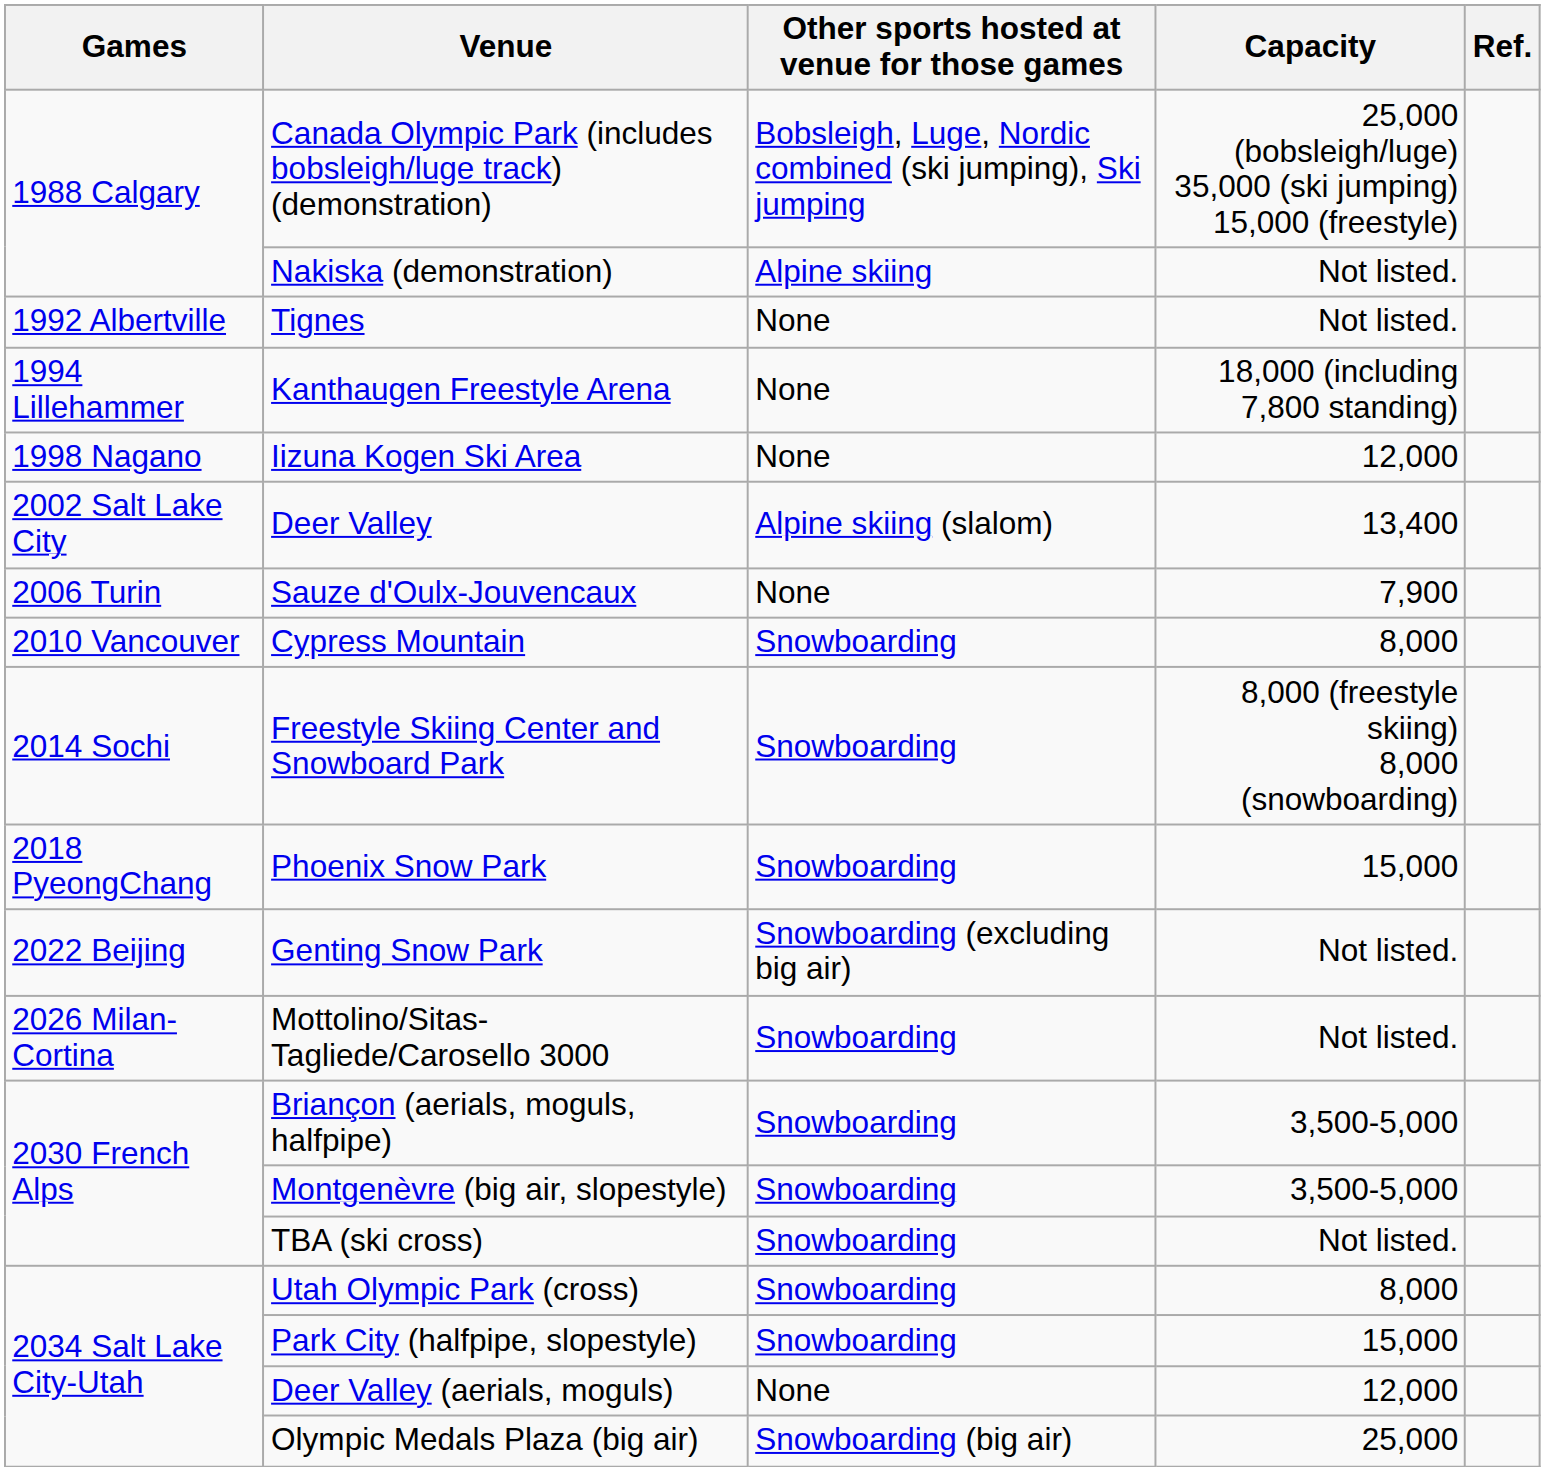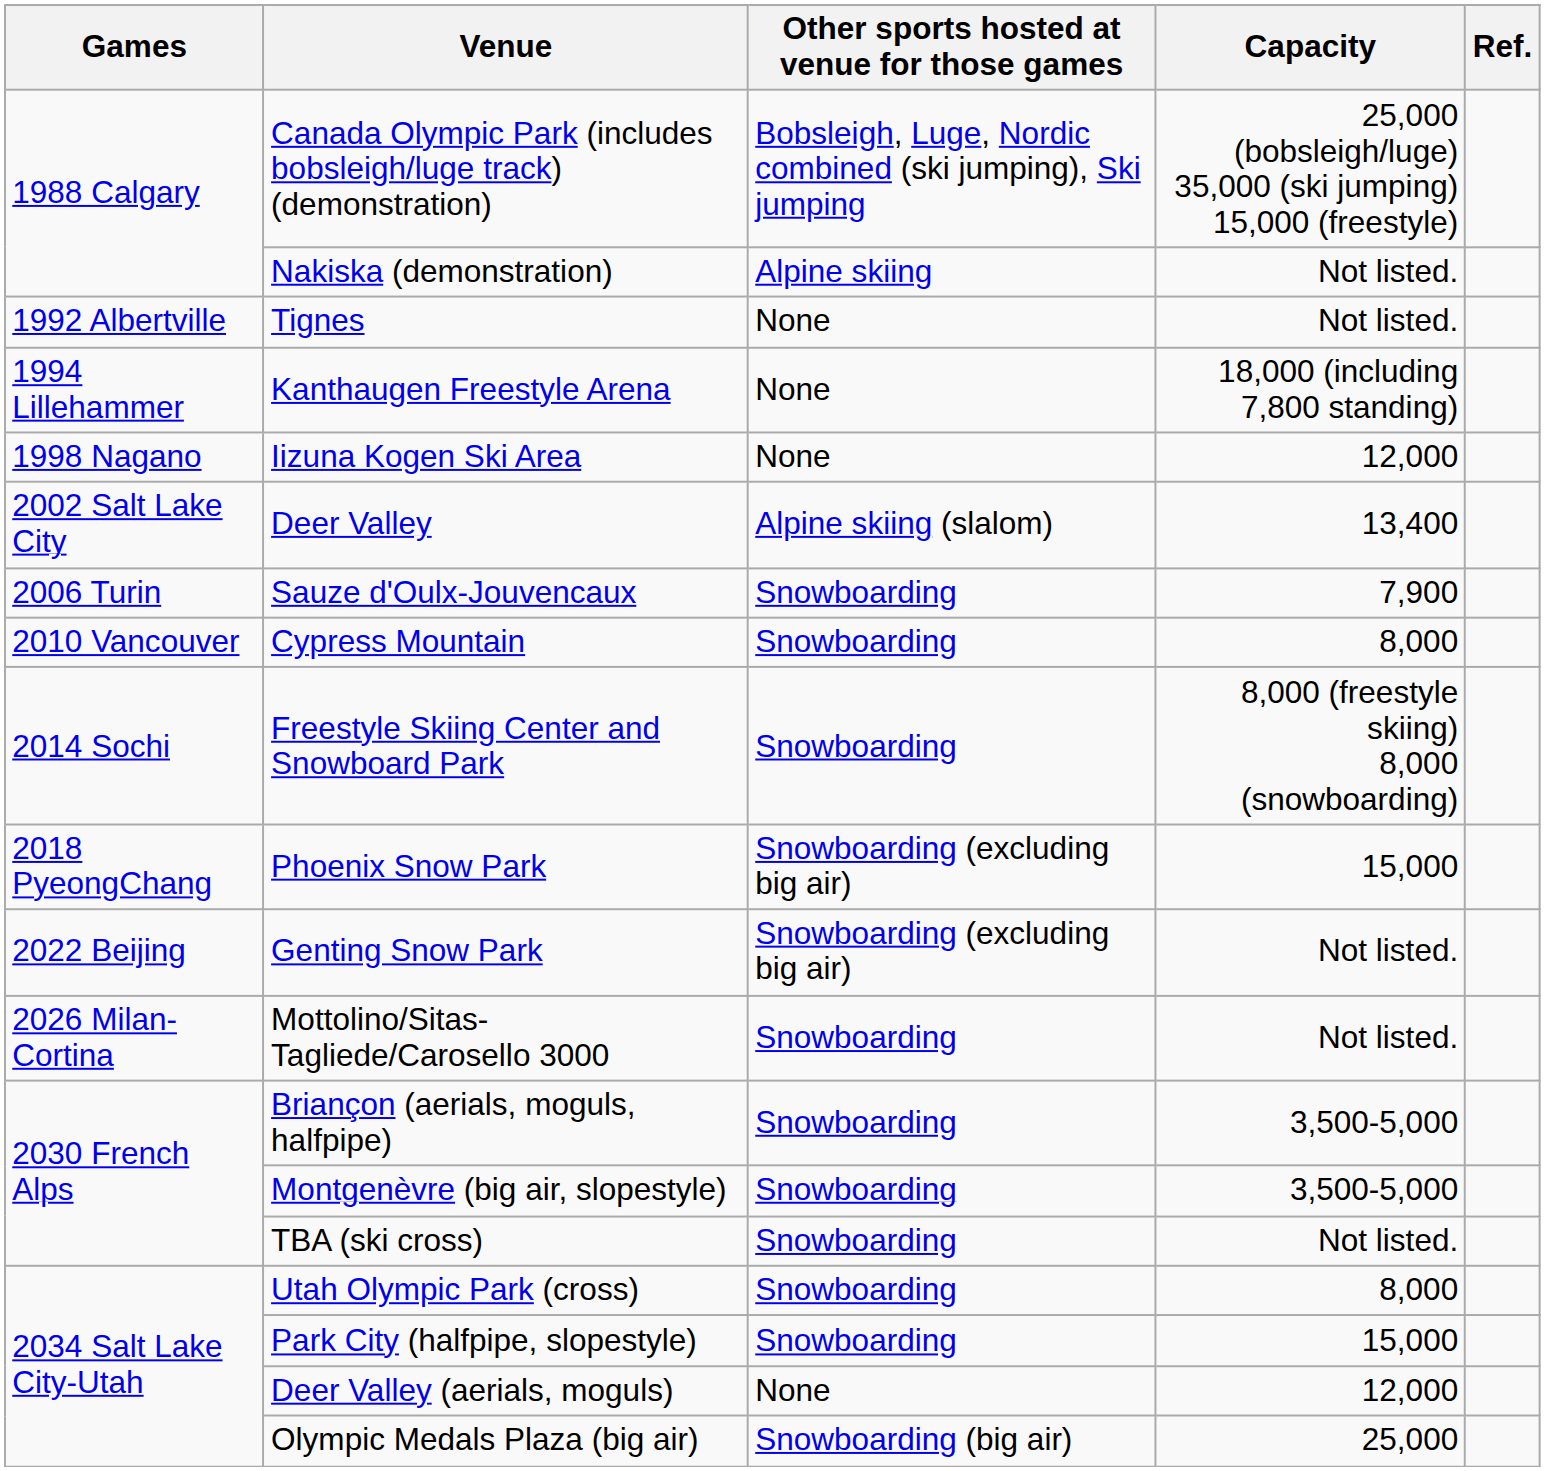Sauze d'Oulx-Jouvencaux | Other sports hosted at venue for those games: None -> Snowboarding
Phoenix Snow Park | Other sports hosted at venue for those games: Snowboarding -> Snowboarding (excluding big air)
